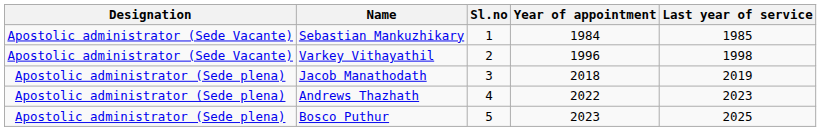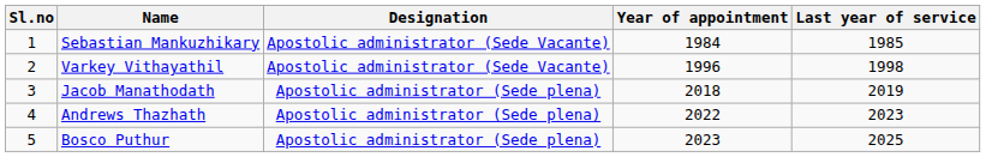columns swapped: Sl.no <-> Designation
